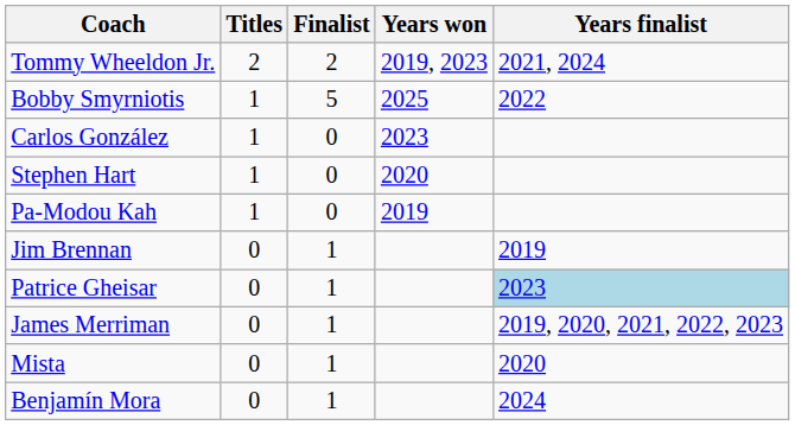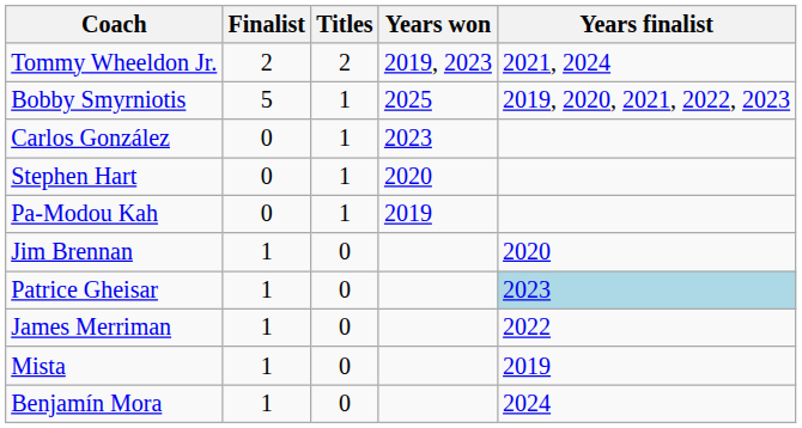columns swapped: Titles <-> Finalist
Bobby Smyrniotis | Years finalist: 2022 -> 2019, 2020, 2021, 2022, 2023
Jim Brennan | Years finalist: 2019 -> 2020
James Merriman | Years finalist: 2019, 2020, 2021, 2022, 2023 -> 2022
Mista | Years finalist: 2020 -> 2019
